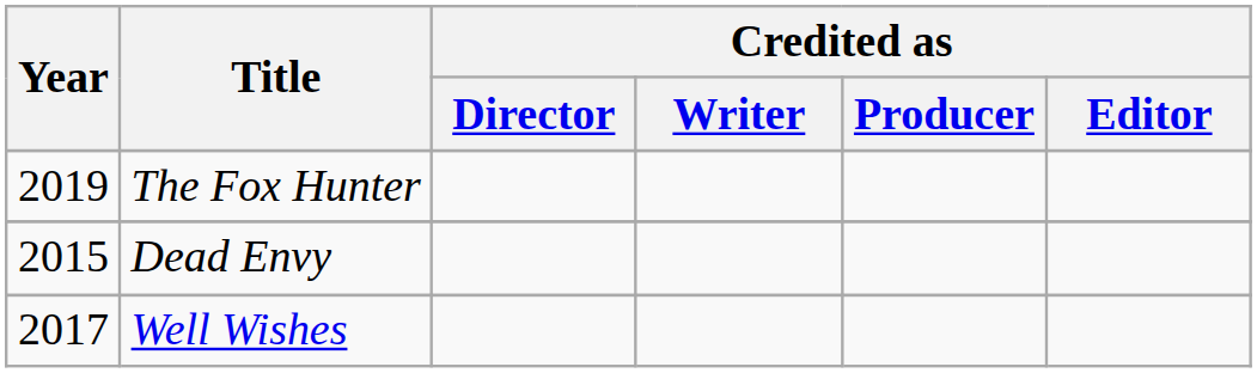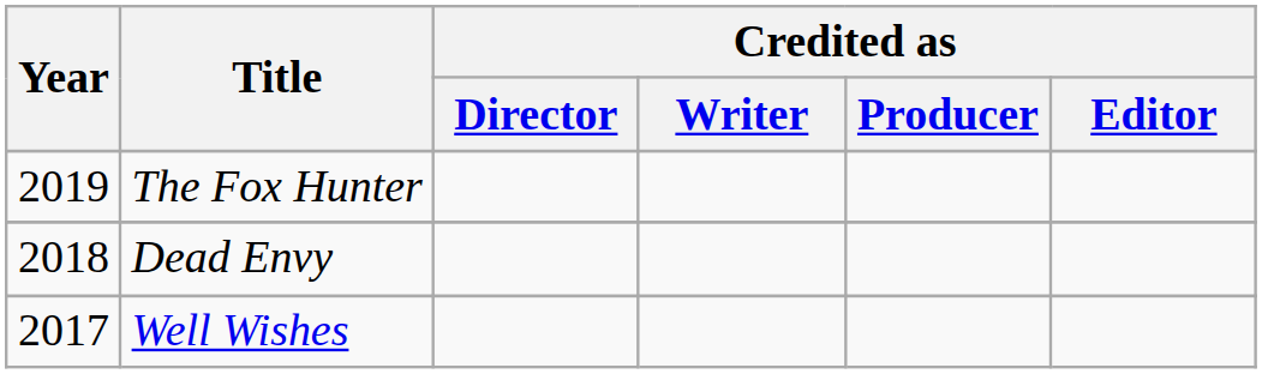Dead Envy | Year: 2015 -> 2018
